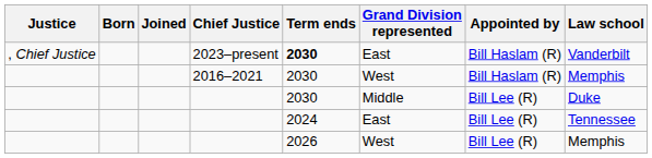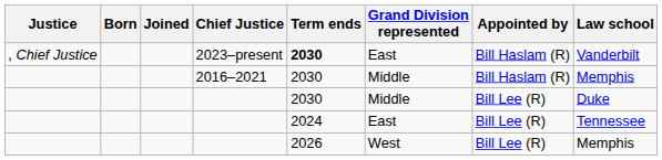2016–2021 | Grand Division represented: West -> Middle
